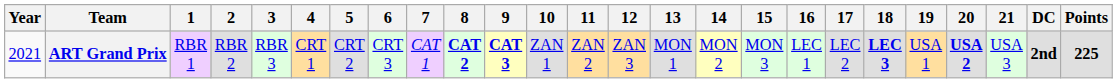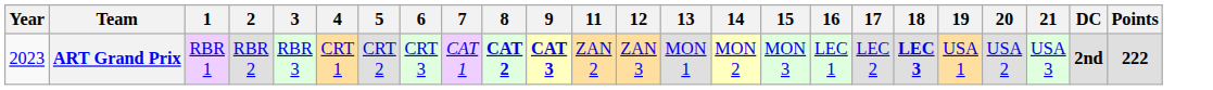- column: 10 | ZAN 1
ART Grand Prix | Year: 2021 -> 2023
ART Grand Prix | 20: bold -> normal
ART Grand Prix | Points: 225 -> 222
